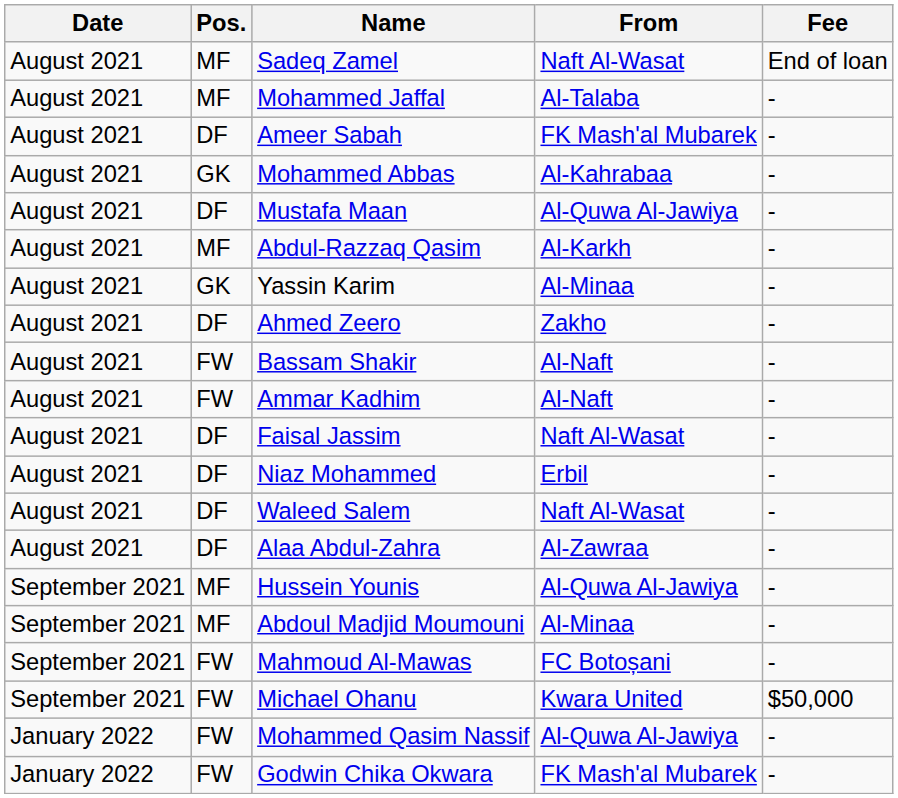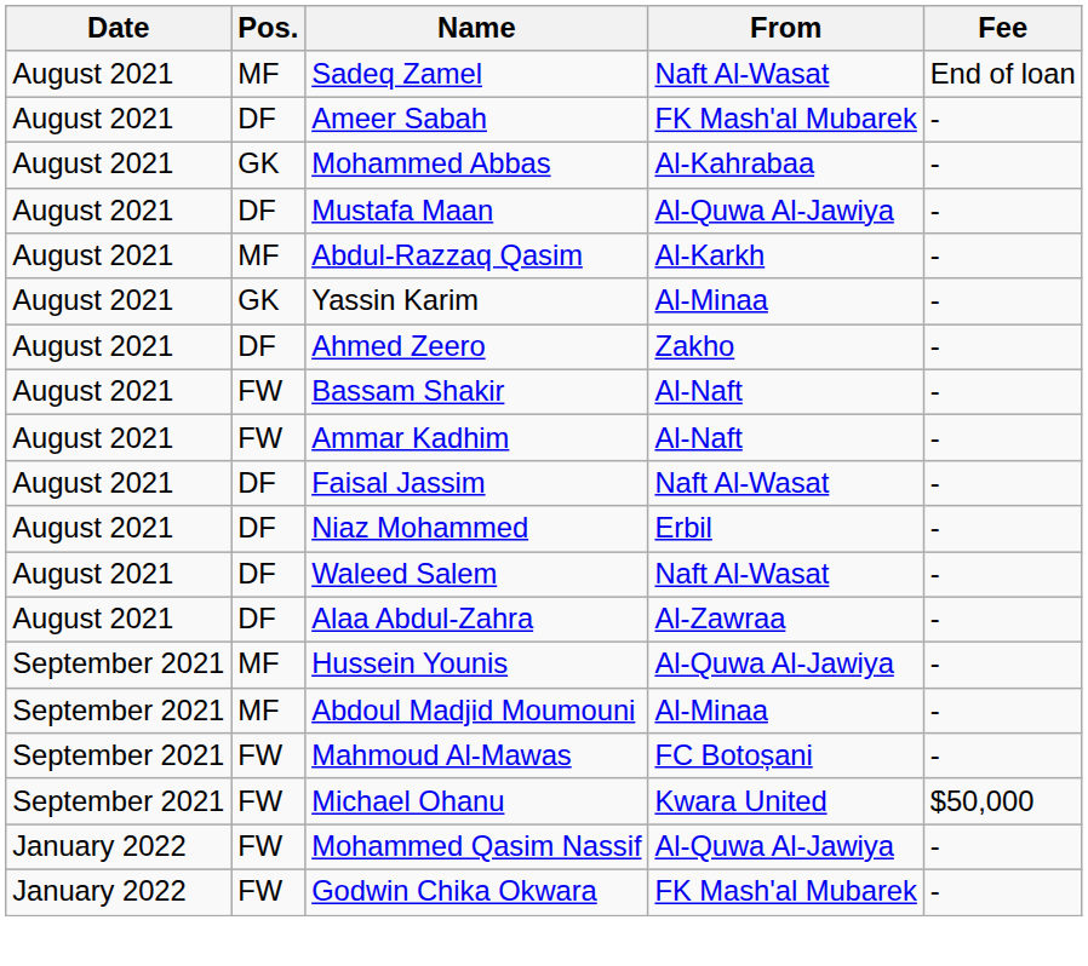- row: August 2021 | MF | Mohammed Jaffal | Al-Talaba | -
